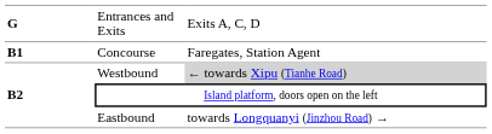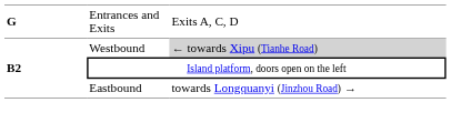- row: B1 | Concourse | Faregates, Station Agent
